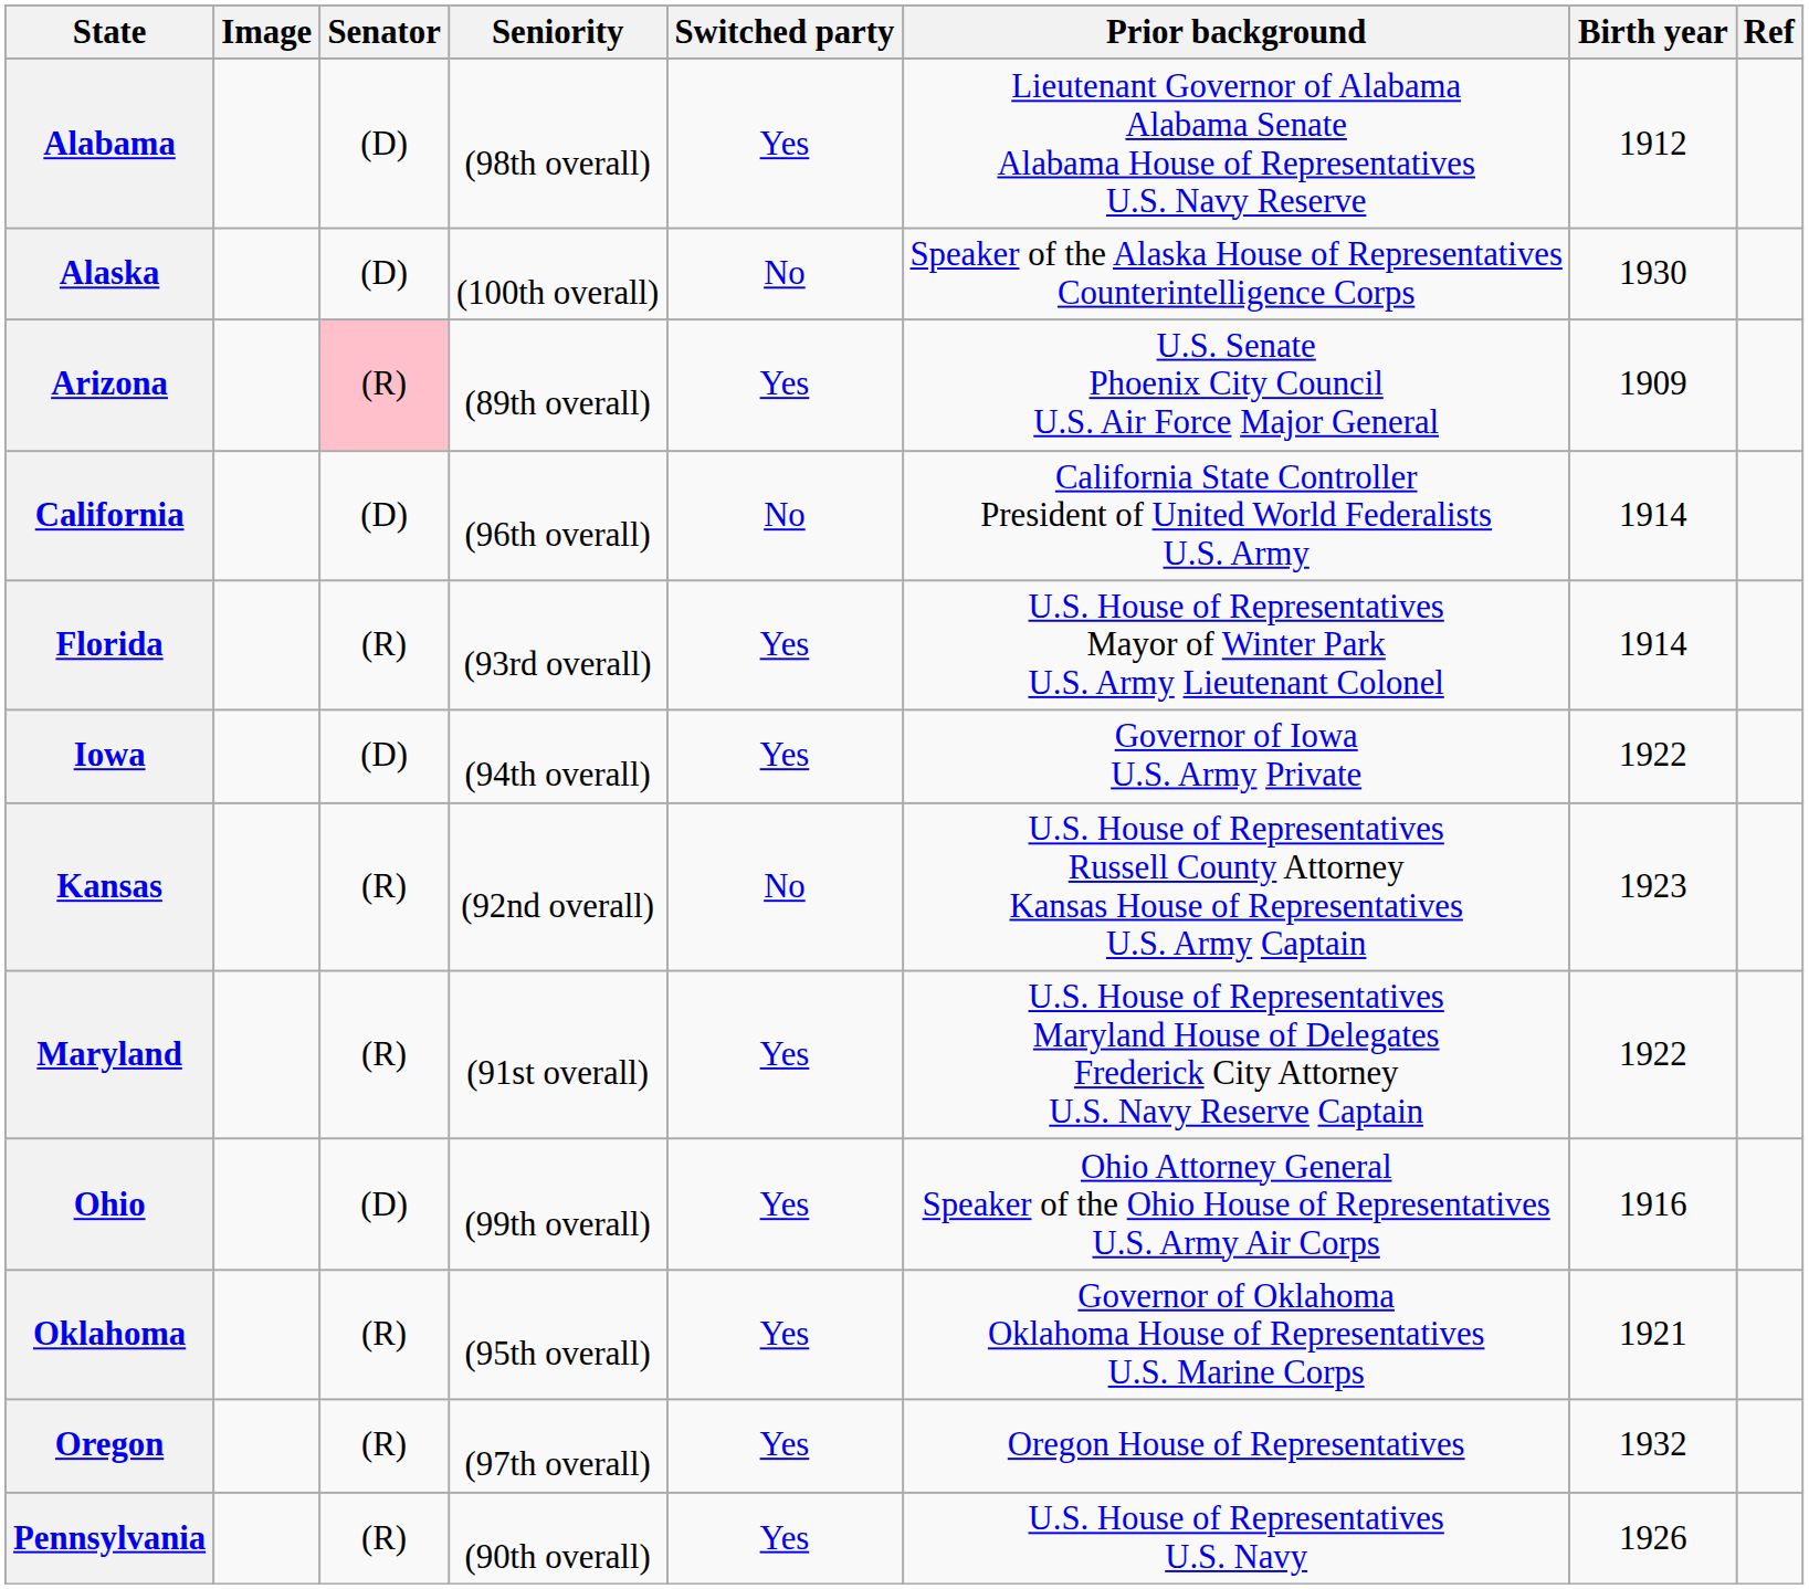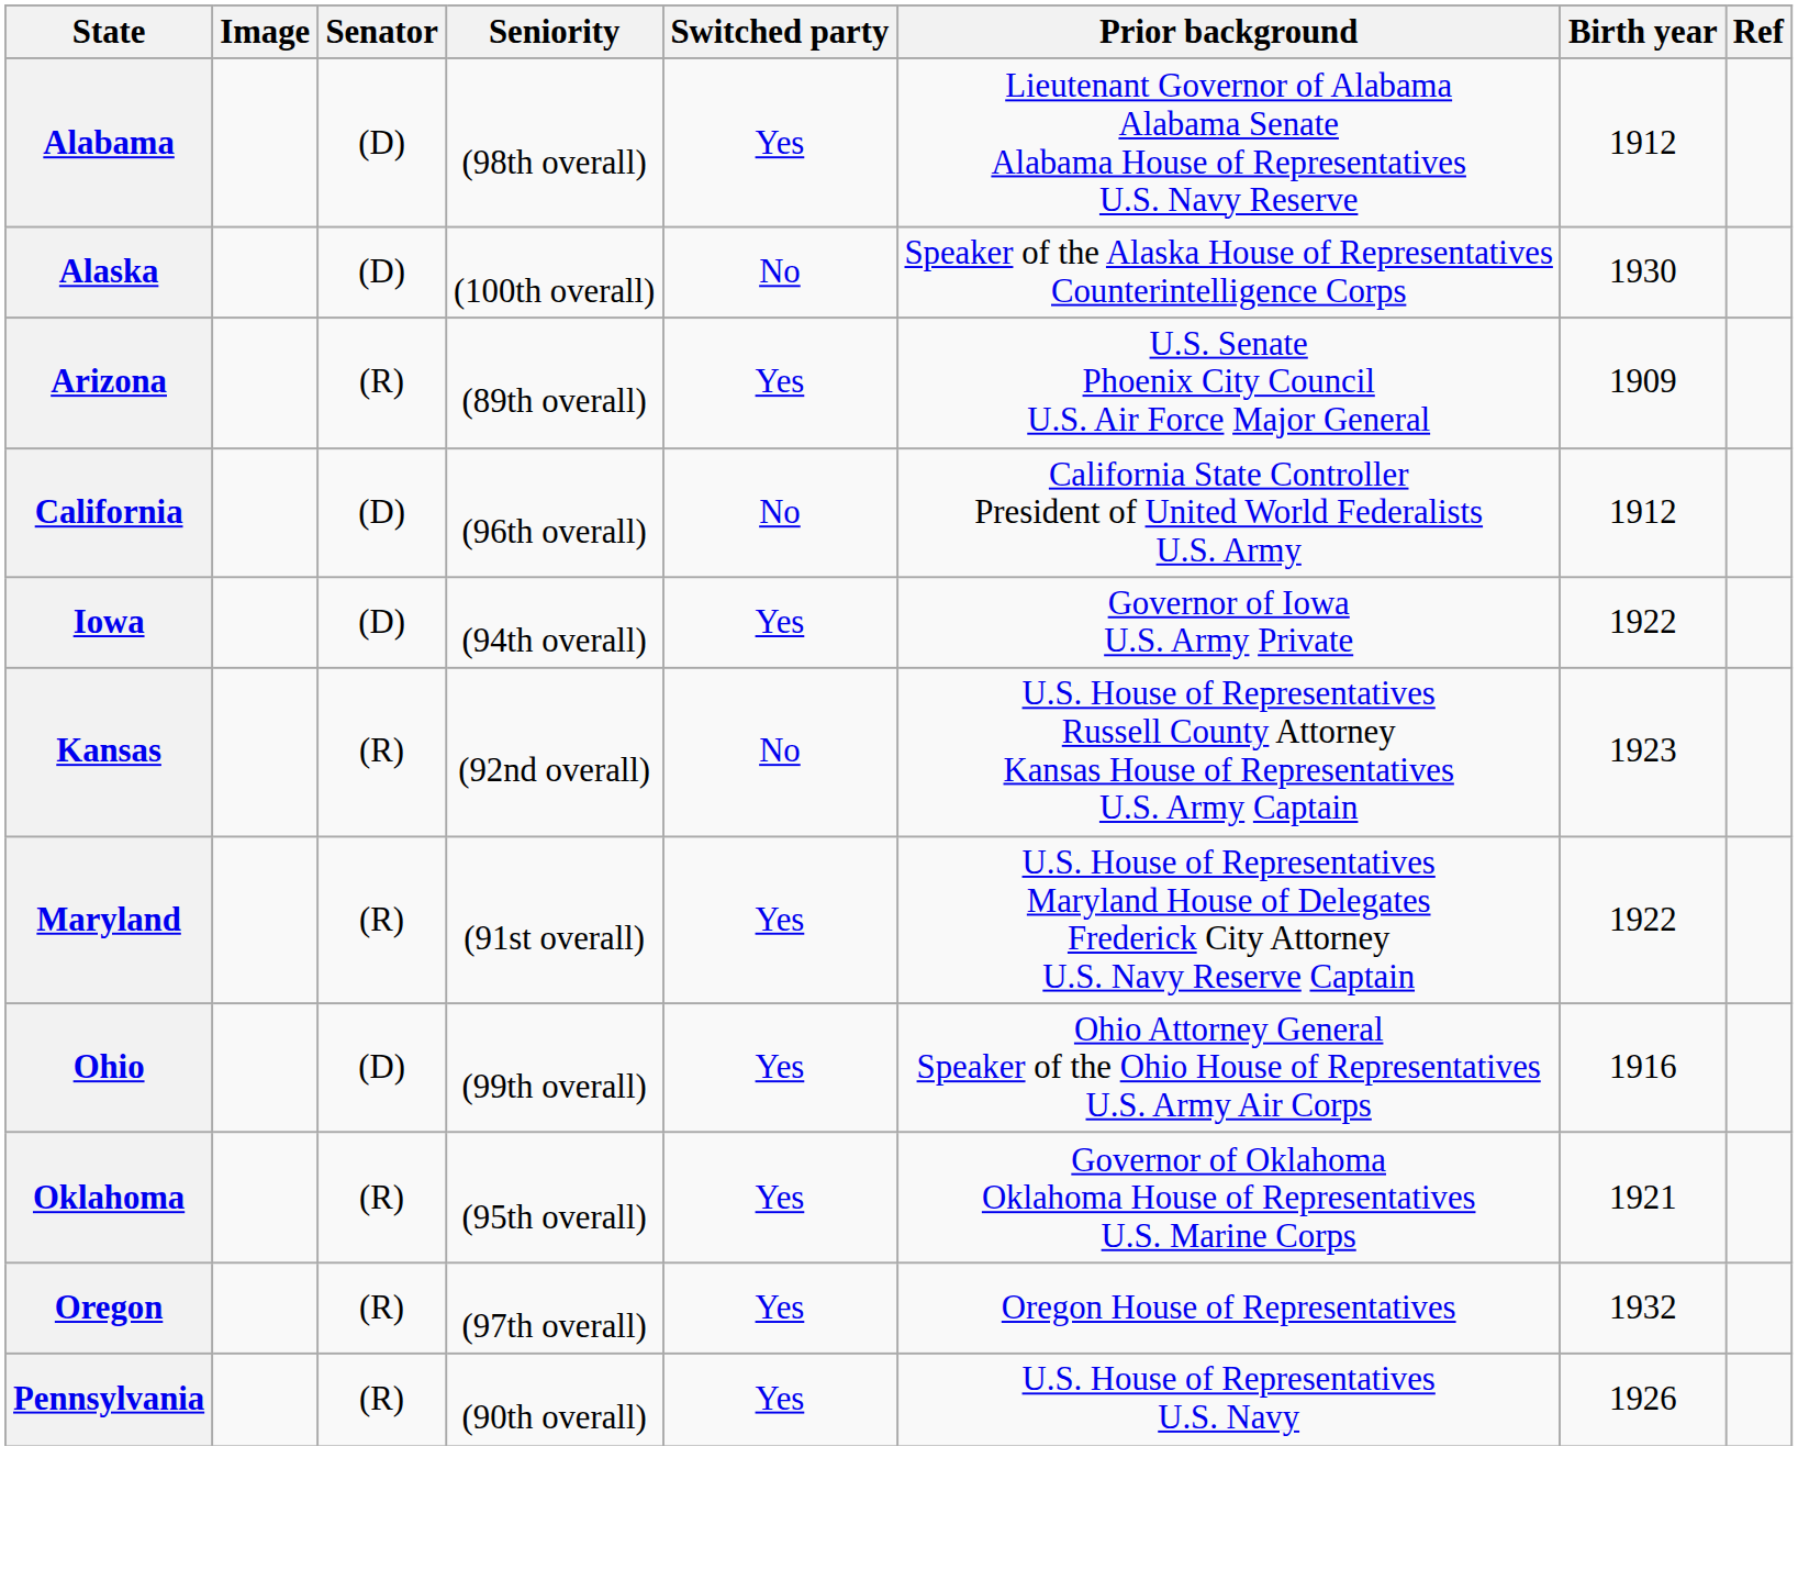Arizona | Senator: pink background -> no background
California | Birth year: 1914 -> 1912
- row: Florida | (R) | (93rd overall) | Yes | U.S. House of Representatives Mayor of Winter Park U.S. Army Lieutenant Colonel | 1914
